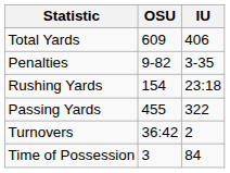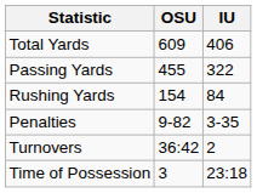rows swapped: Passing Yards <-> Penalties
Rushing Yards | IU: 23:18 -> 84
Time of Possession | IU: 84 -> 23:18
